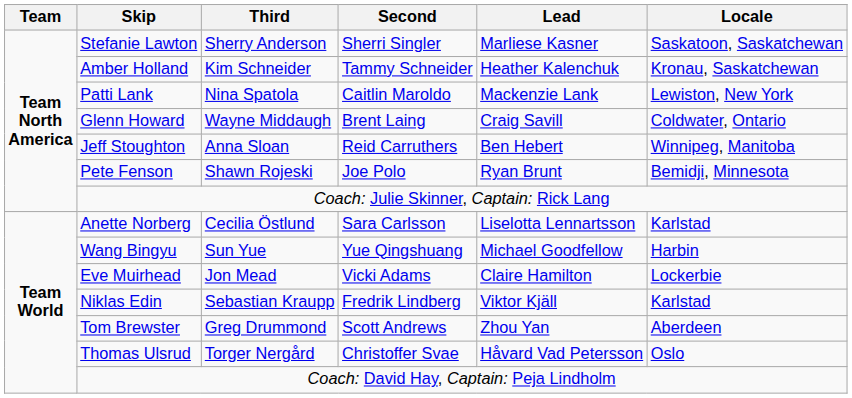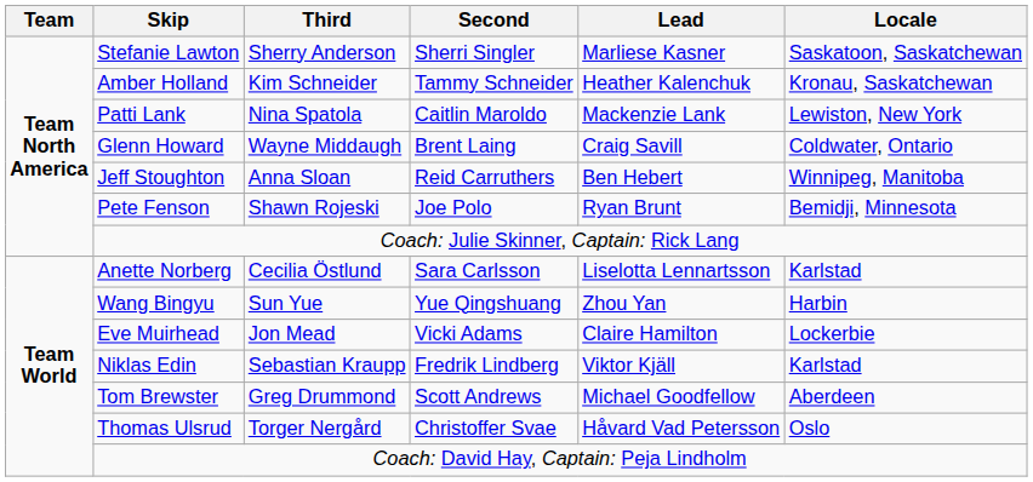Wang Bingyu | Lead: Michael Goodfellow -> Zhou Yan
Tom Brewster | Lead: Zhou Yan -> Michael Goodfellow
